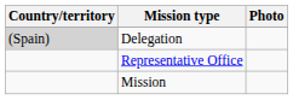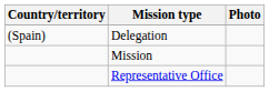Delegation | Country/territory: lightgrey background -> no background
rows swapped: Mission <-> Representative Office
